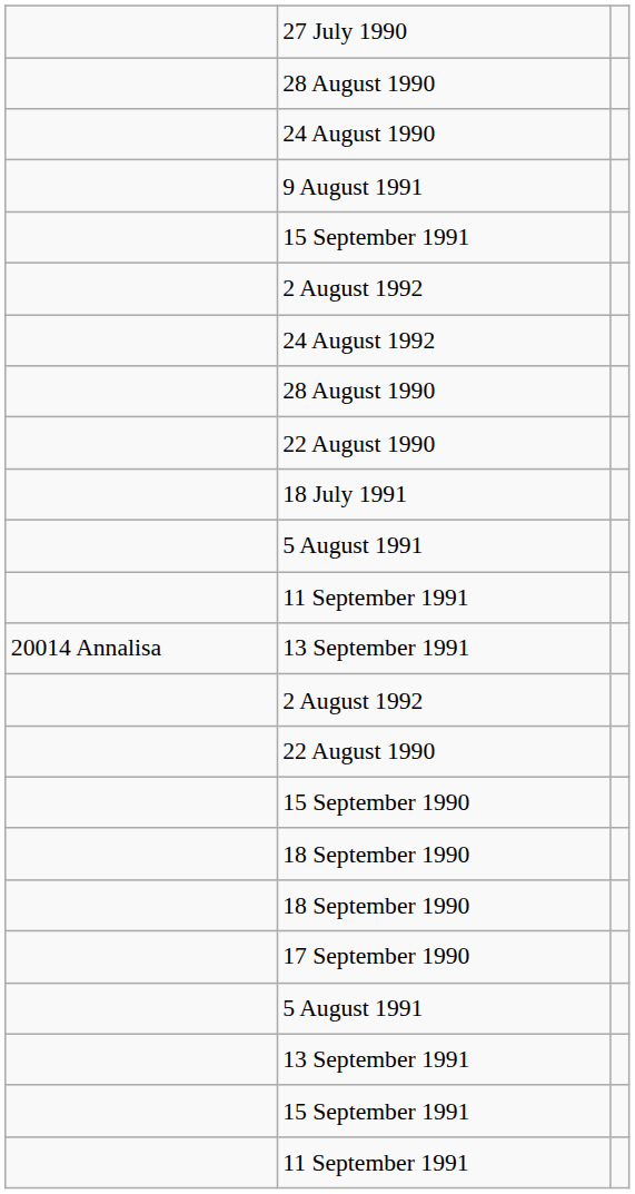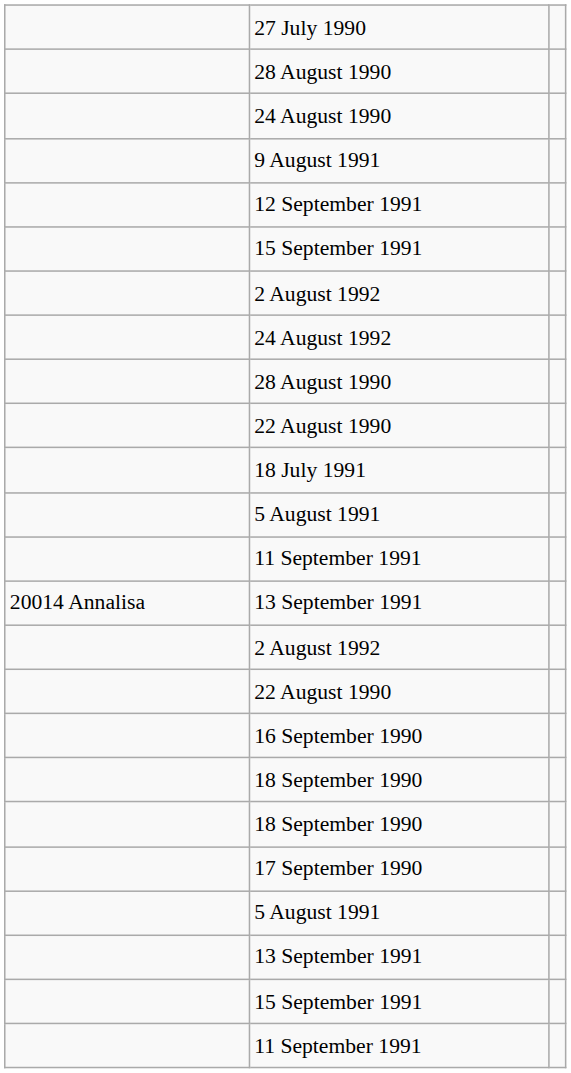+ row: 12 September 1991
- row: 15 September 1990
+ row: 16 September 1990
